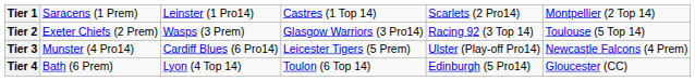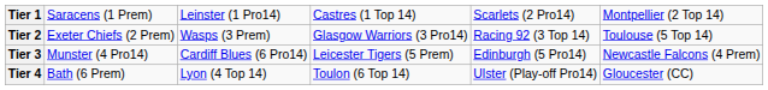Tier 3 | column 5: Ulster (Play-off Pro14) -> Edinburgh (5 Pro14)
Tier 4 | column 5: Edinburgh (5 Pro14) -> Ulster (Play-off Pro14)
